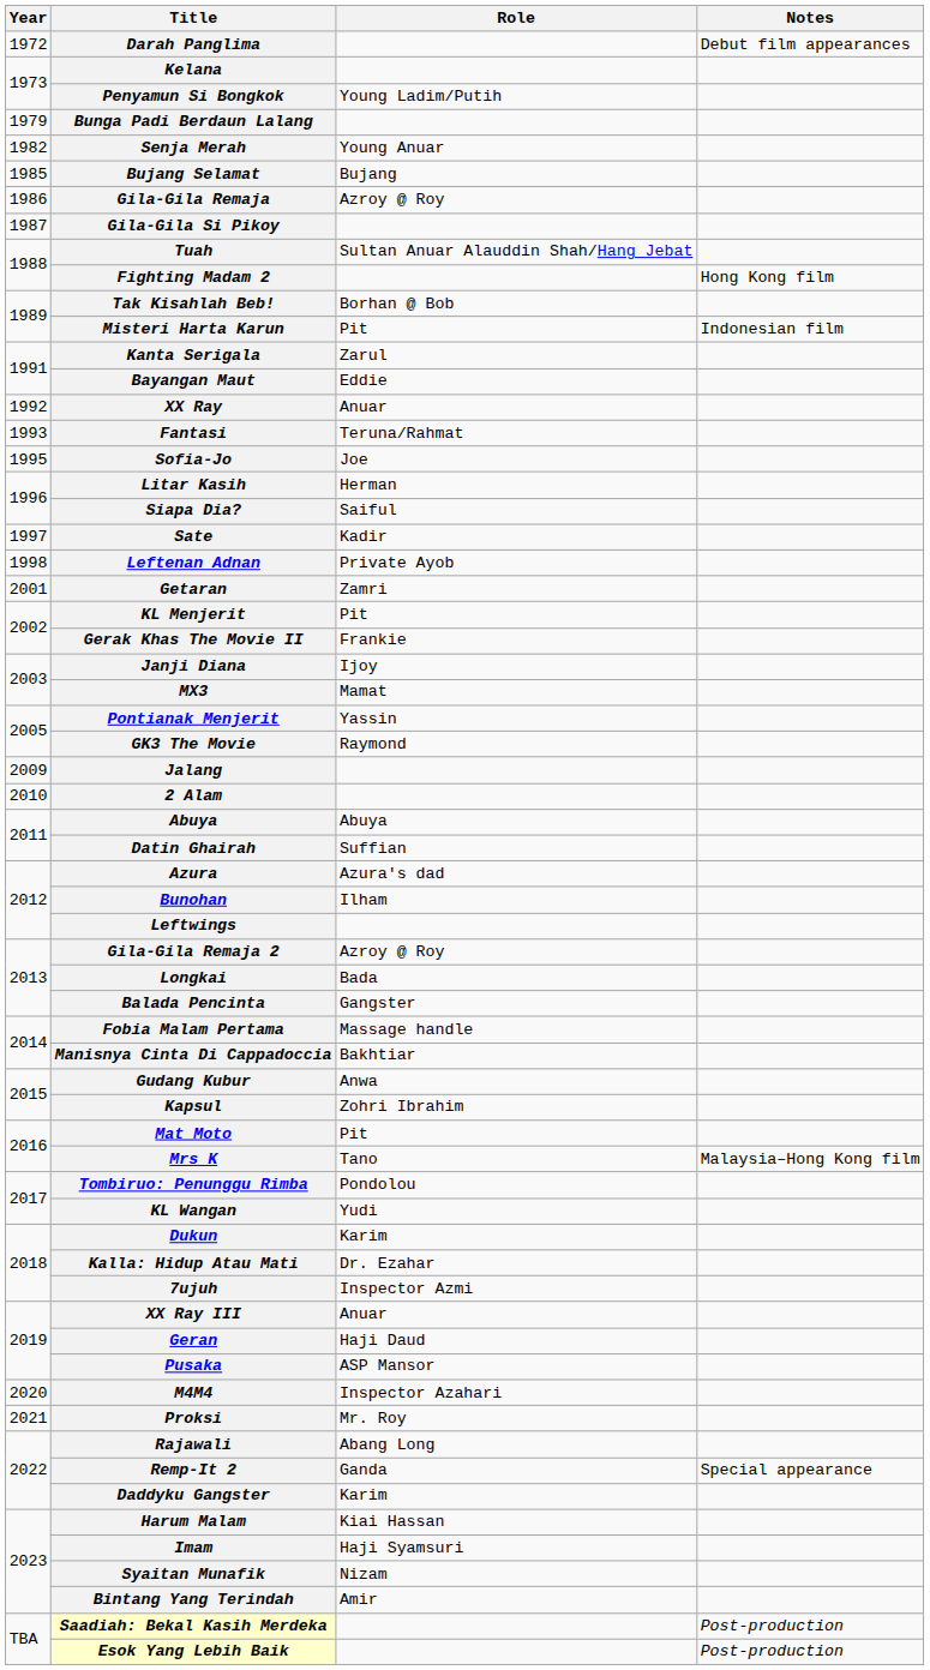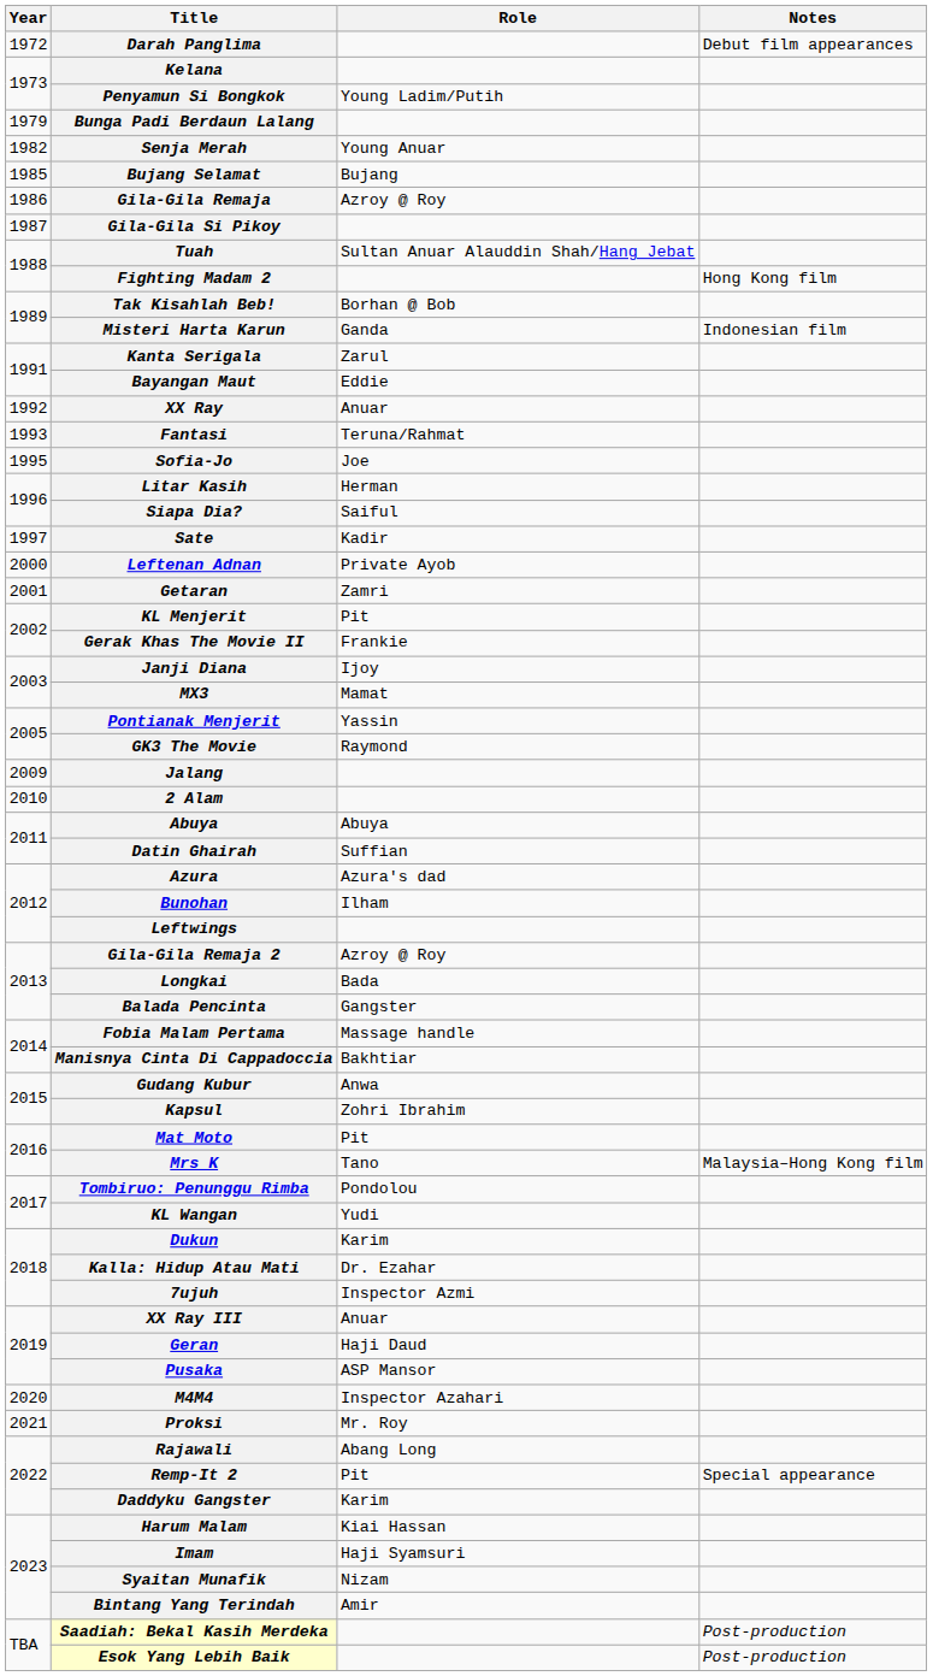Misteri Harta Karun | Role: Pit -> Ganda
Leftenan Adnan | Year: 1998 -> 2000
Remp-It 2 | Role: Ganda -> Pit
